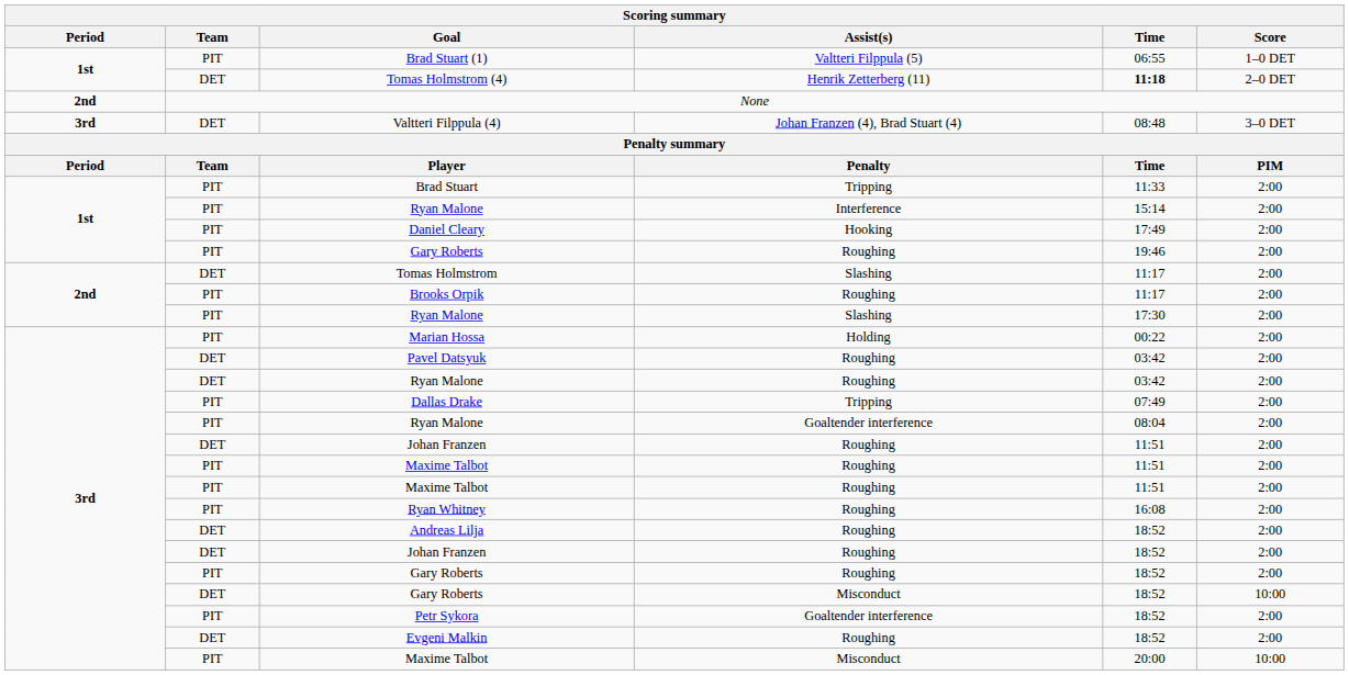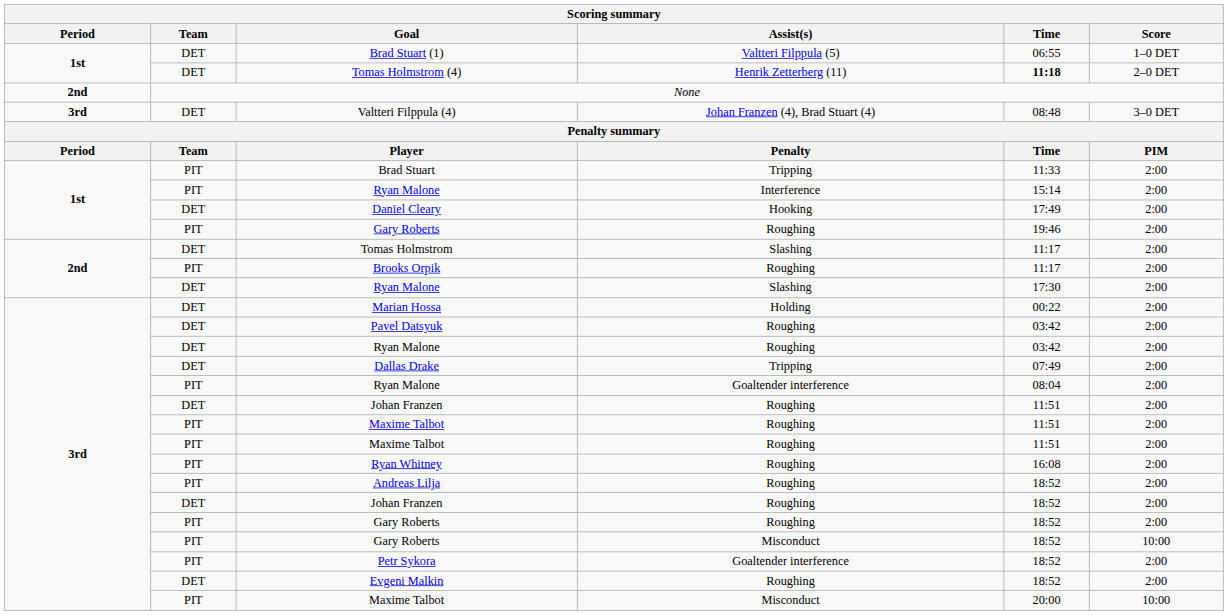Brad Stuart (1) | Team: PIT -> DET
Daniel Cleary | Team: PIT -> DET
Ryan Malone / Slashing | Team: PIT -> DET
Marian Hossa | Team: PIT -> DET
Dallas Drake | Team: PIT -> DET
Andreas Lilja | Team: DET -> PIT
Gary Roberts / Misconduct | Team: DET -> PIT
